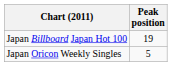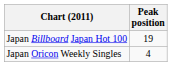Japan Oricon Weekly Singles | Peak position: 5 -> 4
